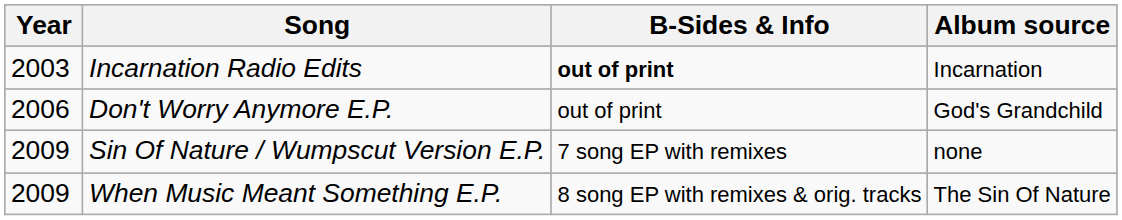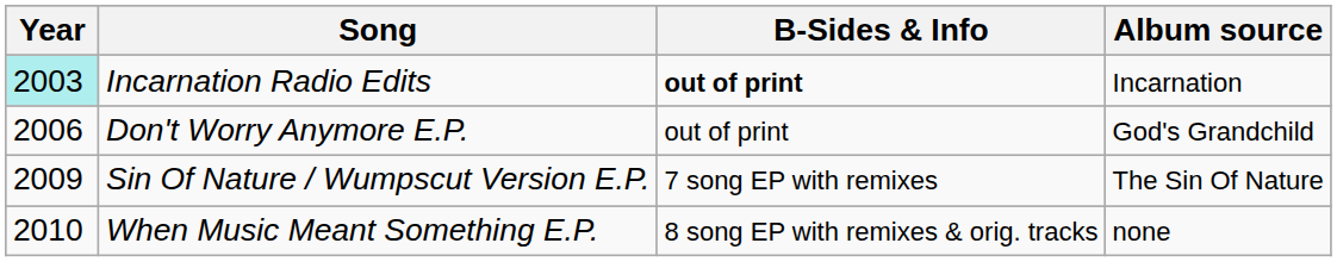Incarnation Radio Edits | Year: no background -> paleturquoise background
Sin Of Nature / Wumpscut Version E.P. | Album source: none -> The Sin Of Nature
When Music Meant Something E.P. | Year: 2009 -> 2010
When Music Meant Something E.P. | Album source: The Sin Of Nature -> none
